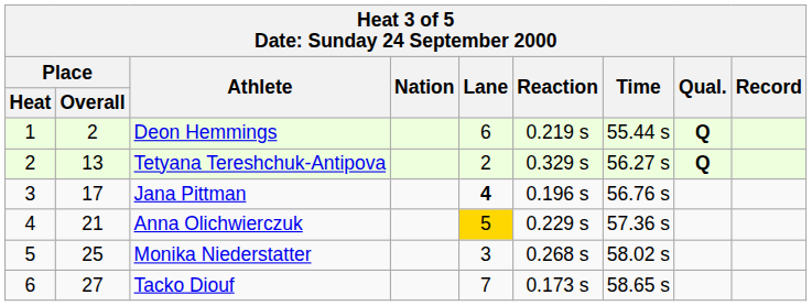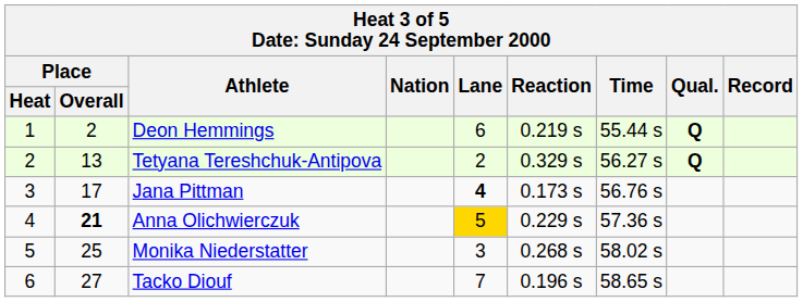Jana Pittman | Reaction: 0.196 s -> 0.173 s
Anna Olichwierczuk | Place / Overall: normal -> bold
Tacko Diouf | Reaction: 0.173 s -> 0.196 s
